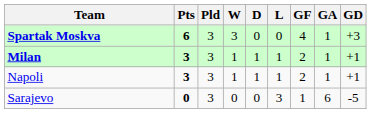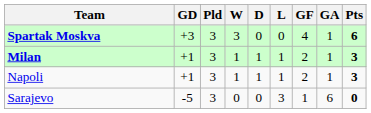columns swapped: Pts <-> GD
